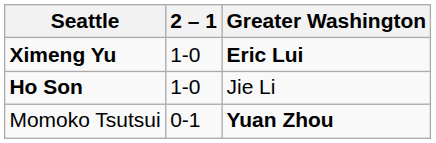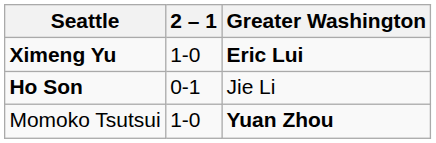Ho Son | 2 – 1: 1-0 -> 0-1
Momoko Tsutsui | 2 – 1: 0-1 -> 1-0
